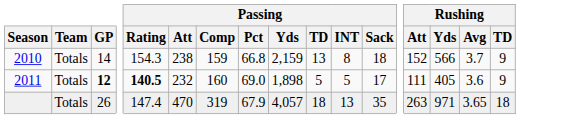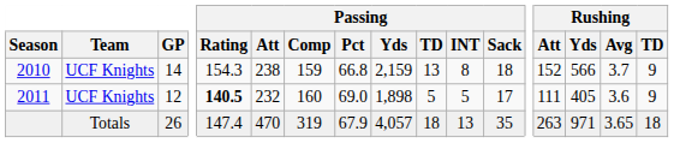2010 | Team: Totals -> UCF Knights
2011 | Team: Totals -> UCF Knights
2011 | GP: bold -> normal
